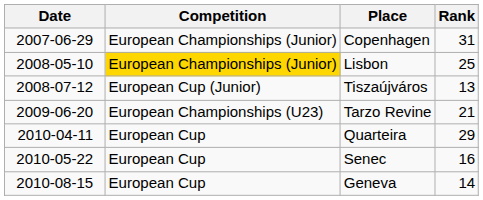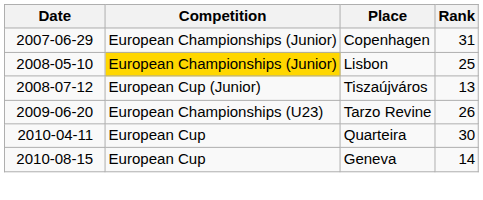Tarzo Revine | Rank: 21 -> 26
Quarteira | Rank: 29 -> 30
- row: 2010-05-22 | European Cup | Senec | 16
